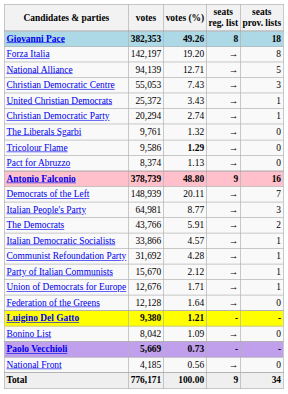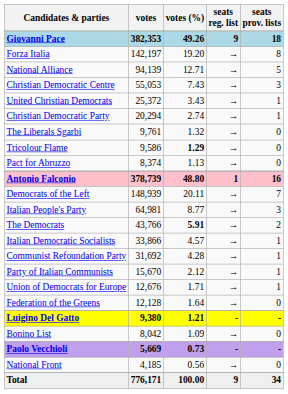Giovanni Pace | seats reg. list: 8 -> 9
Antonio Falconio | seats reg. list: 9 -> 1
The Democrats | votes (%): normal -> bold
